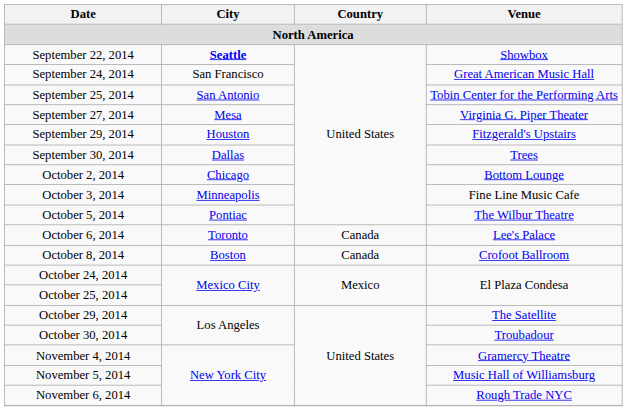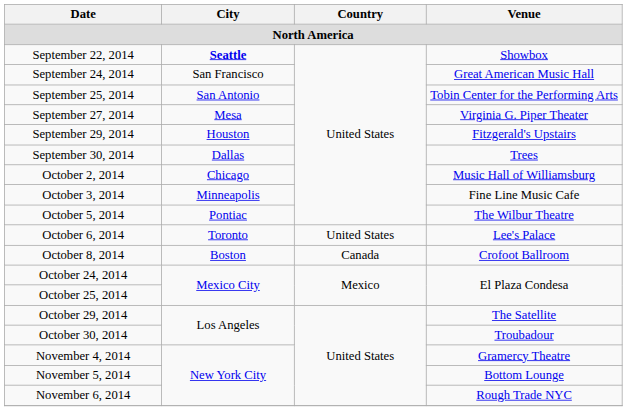October 2, 2014 | Venue: Bottom Lounge -> Music Hall of Williamsburg
October 6, 2014 | Country: Canada -> United States
November 5, 2014 | Venue: Music Hall of Williamsburg -> Bottom Lounge
